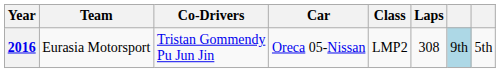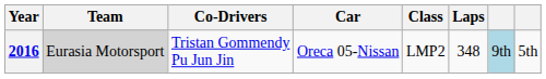2016 | Team: no background -> lightgrey background
2016 | Laps: 308 -> 348
